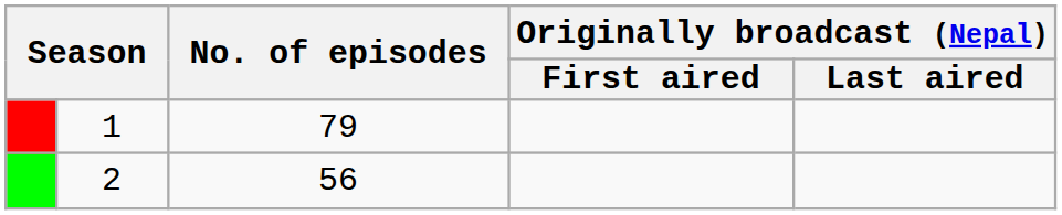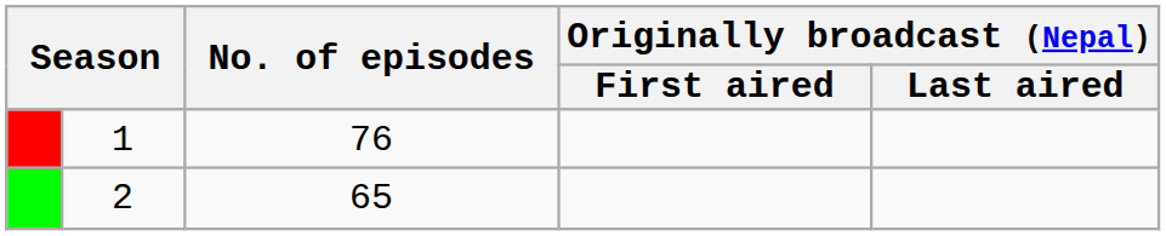1 | No. of episodes: 79 -> 76
2 | No. of episodes: 56 -> 65
